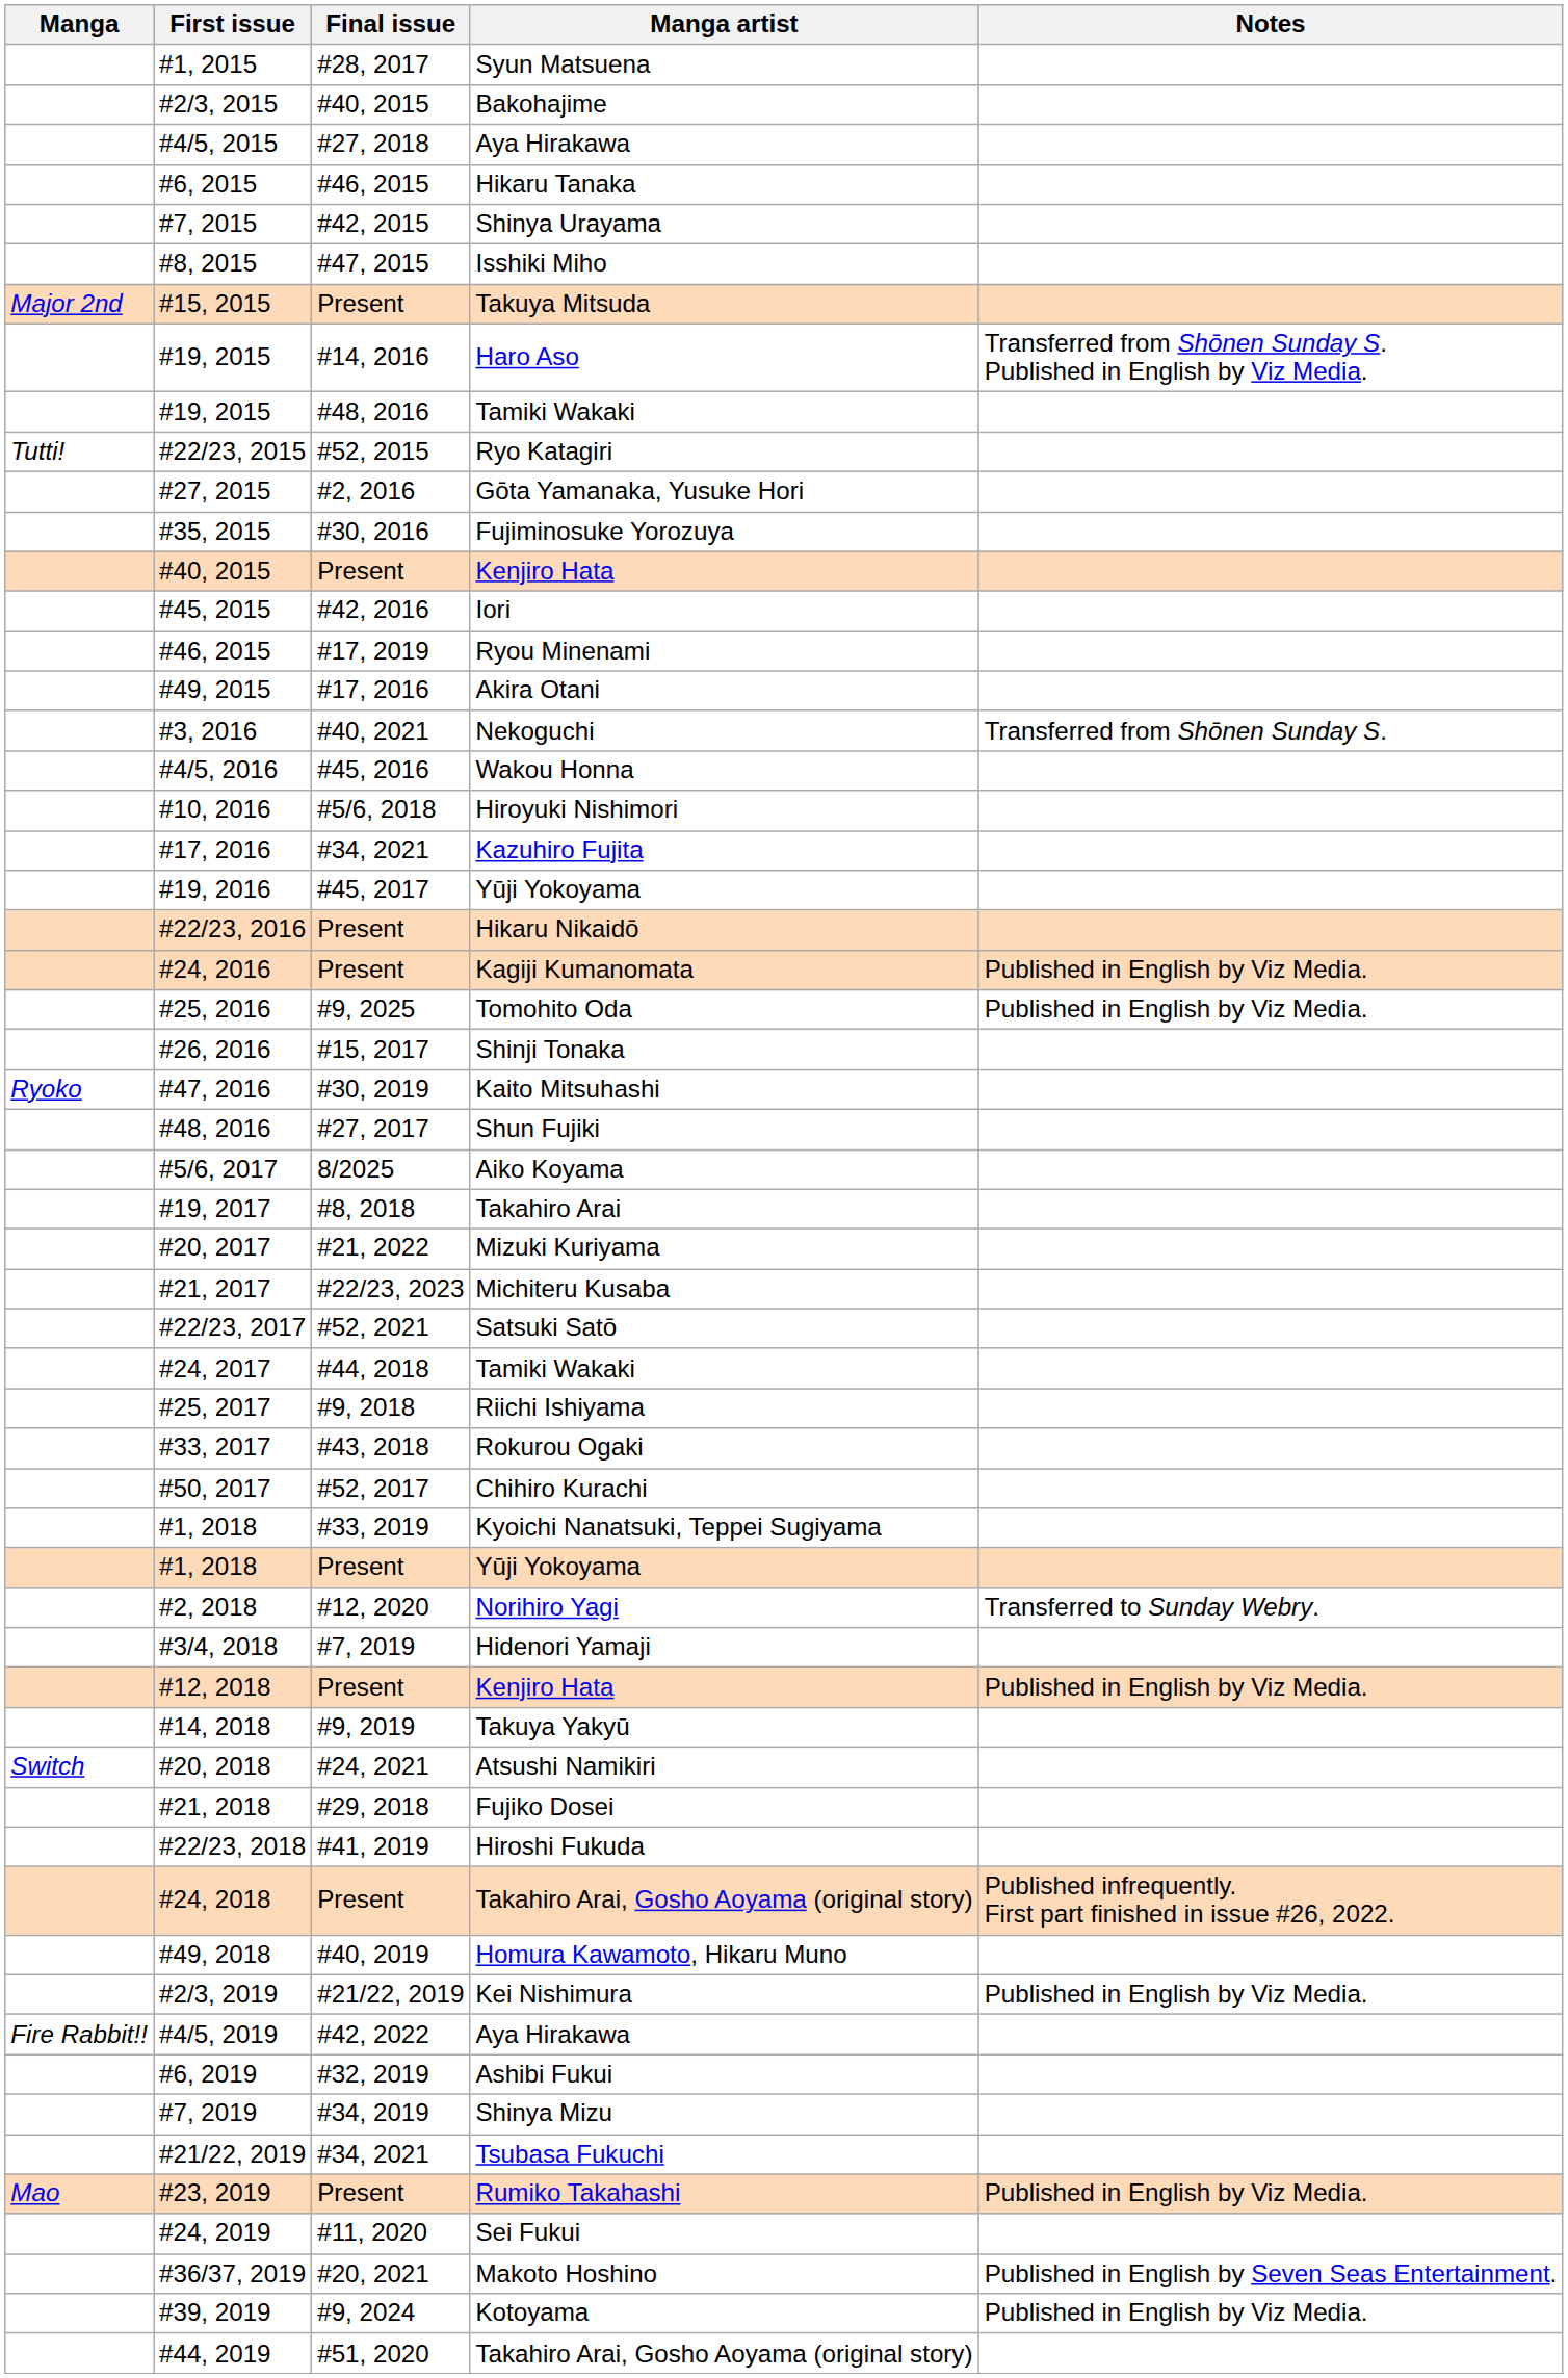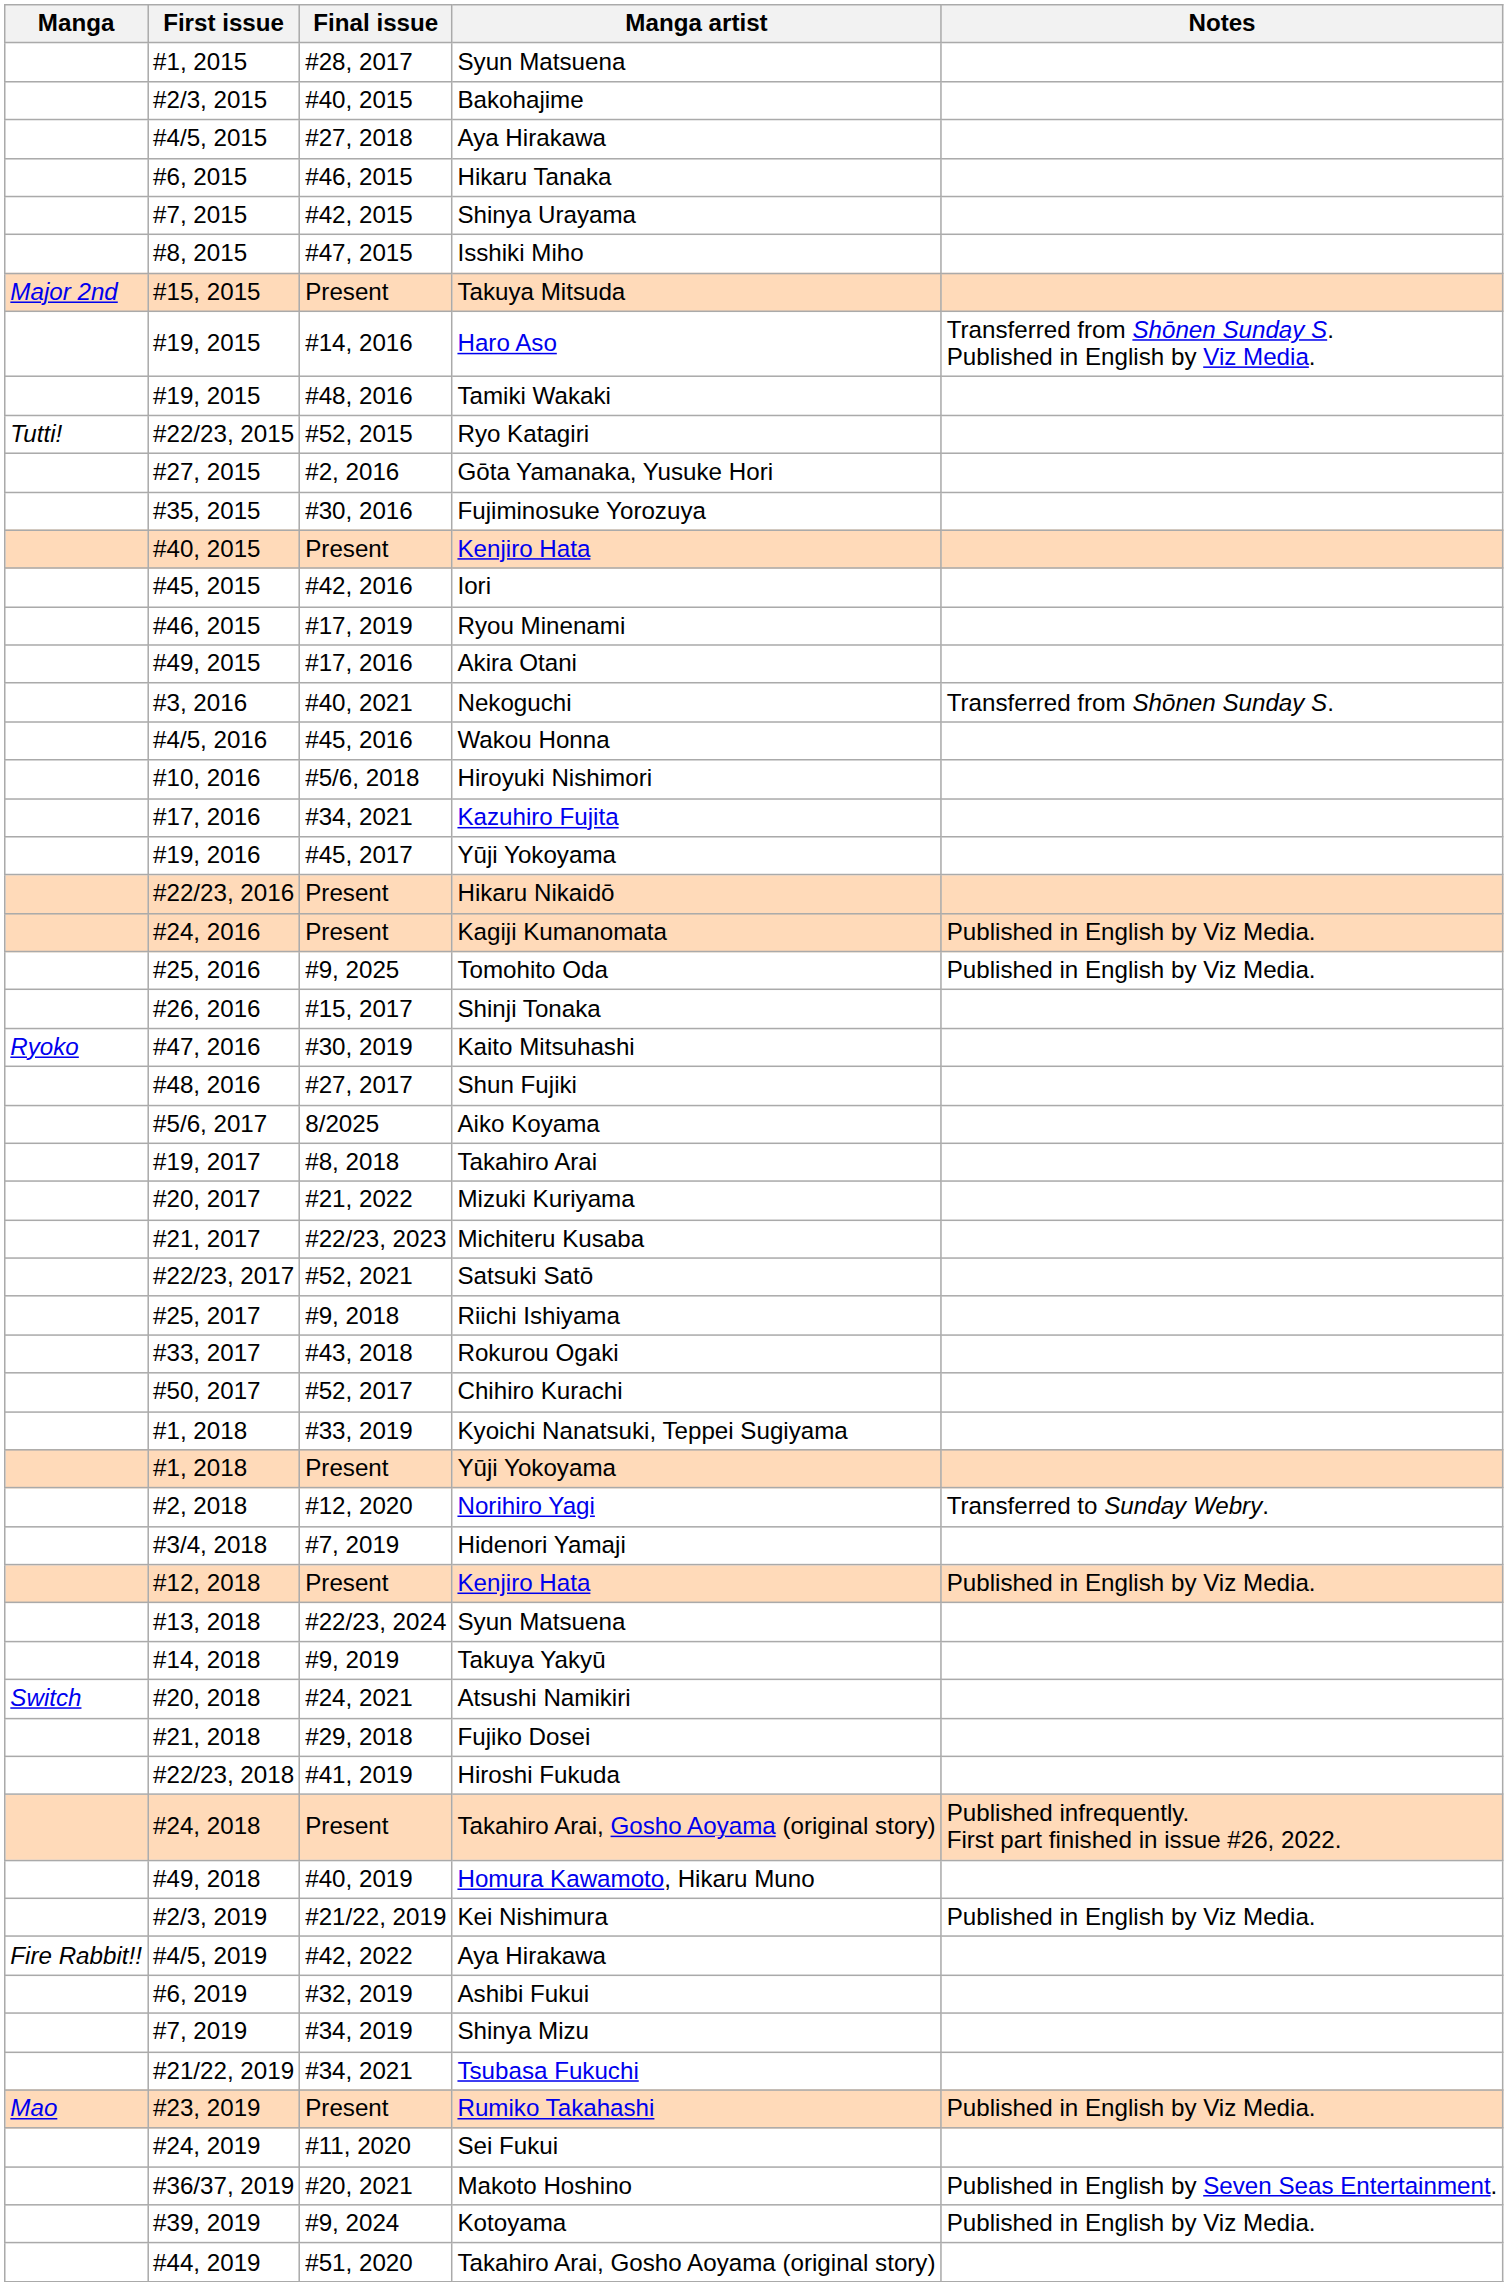- row: #24, 2017 | #44, 2018 | Tamiki Wakaki
+ row: #13, 2018 | #22/23, 2024 | Syun Matsuena
